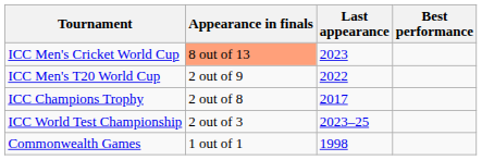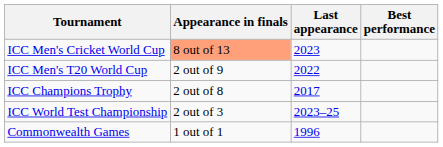Commonwealth Games | Last appearance: 1998 -> 1996
